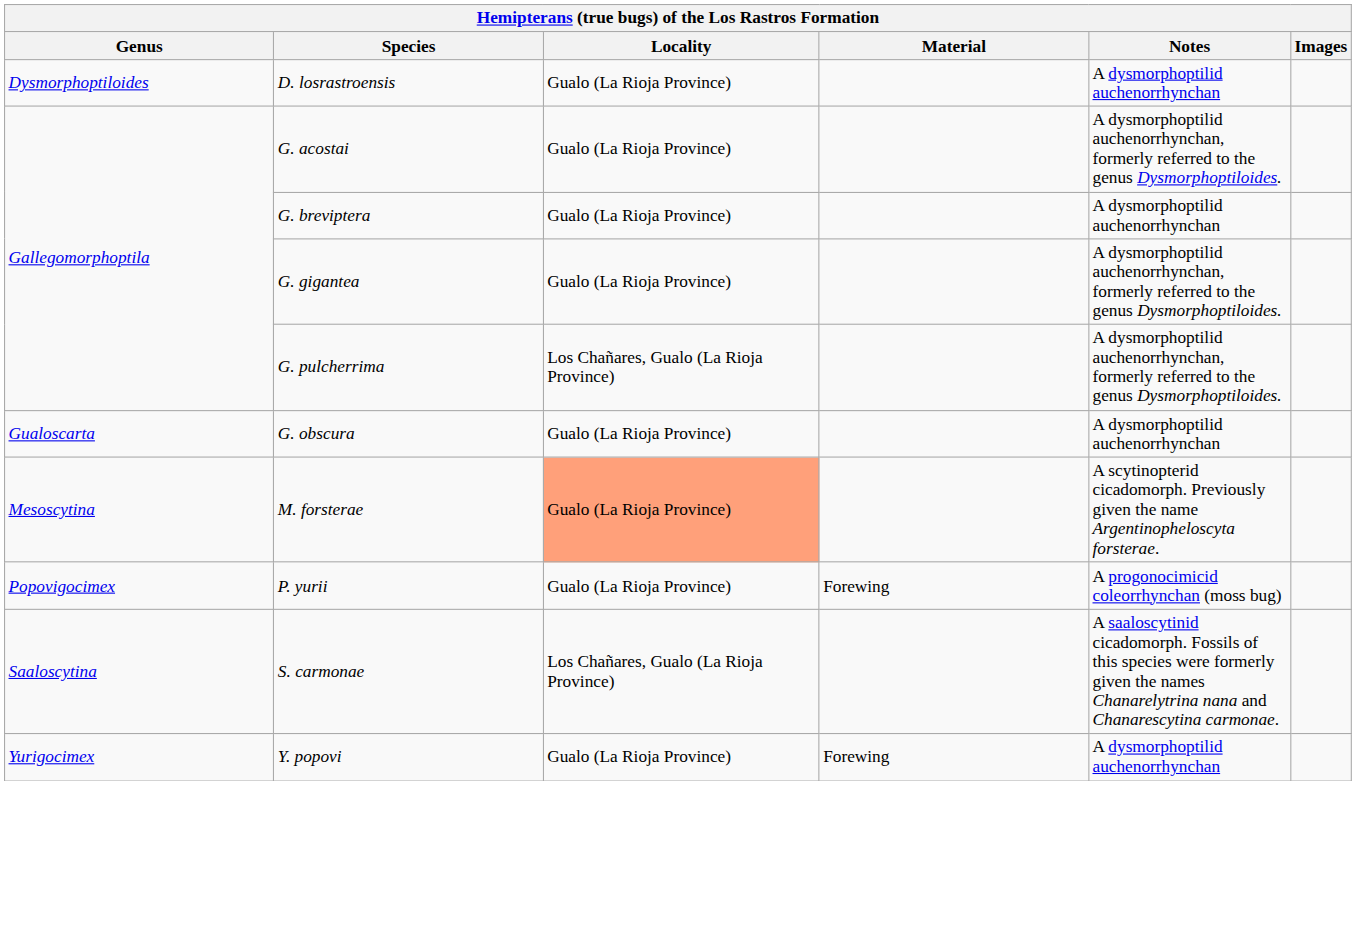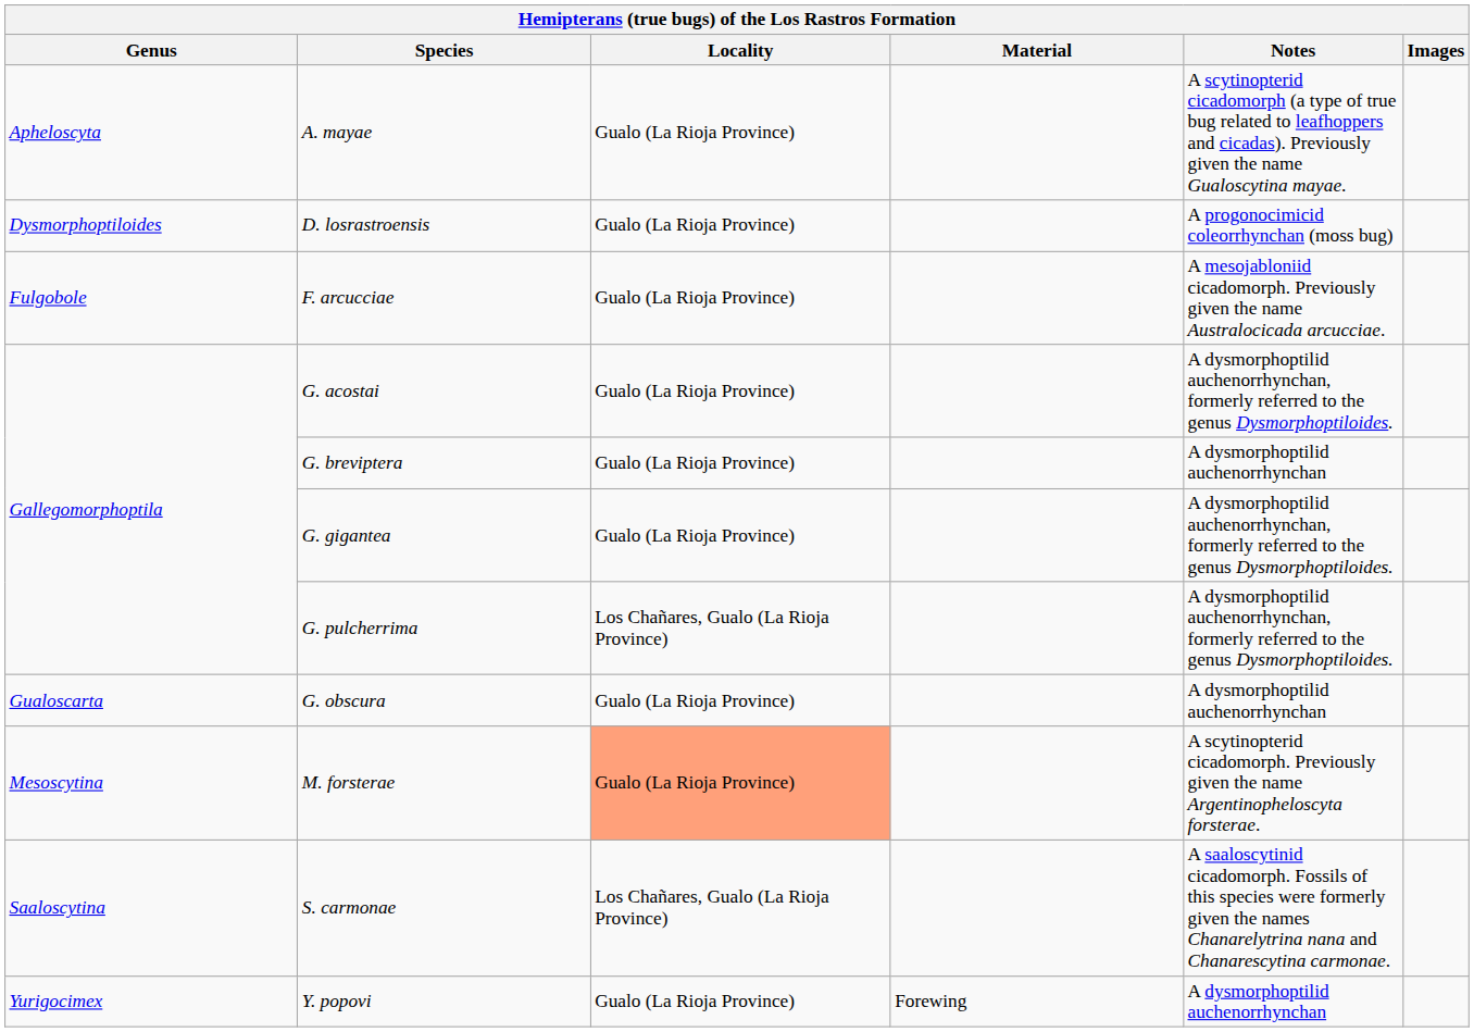+ row: Apheloscyta | A. mayae | Gualo (La Rioja Province) | A scytinopterid cicadomorph (a type of true bug related to leafhoppers and cicadas). Previously given the name Gualoscytina mayae.
D. losrastroensis | Notes: A dysmorphoptilid auchenorrhynchan -> A progonocimicid coleorrhynchan (moss bug)
+ row: Fulgobole | F. arcucciae | Gualo (La Rioja Province) | A mesojabloniid cicadomorph. Previously given the name Australocicada arcucciae.
- row: Popovigocimex | P. yurii | Gualo (La Rioja Province) | Forewing | A progonocimicid coleorrhynchan (moss bug)
